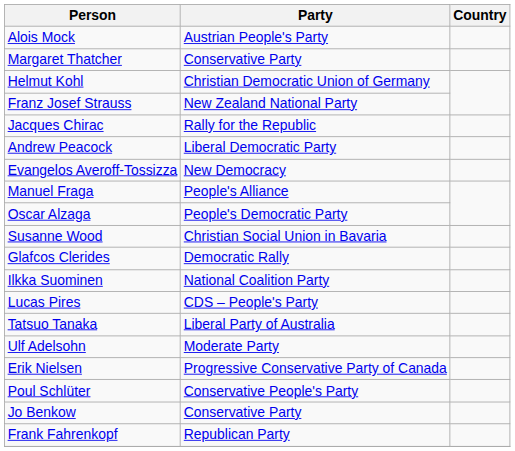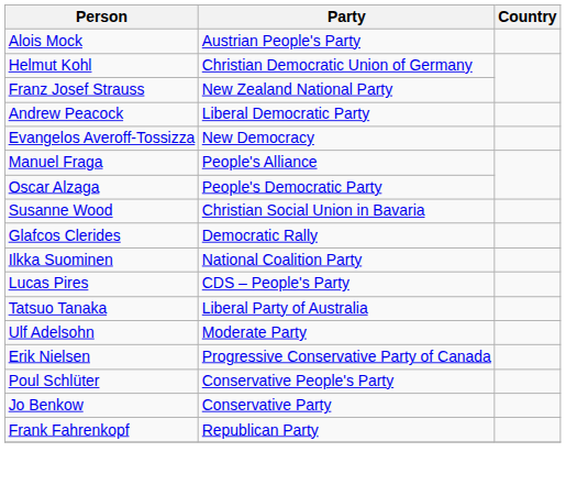- row: Margaret Thatcher | Conservative Party
- row: Jacques Chirac | Rally for the Republic
